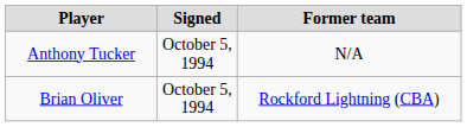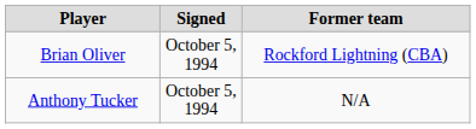rows swapped: Anthony Tucker <-> Brian Oliver
